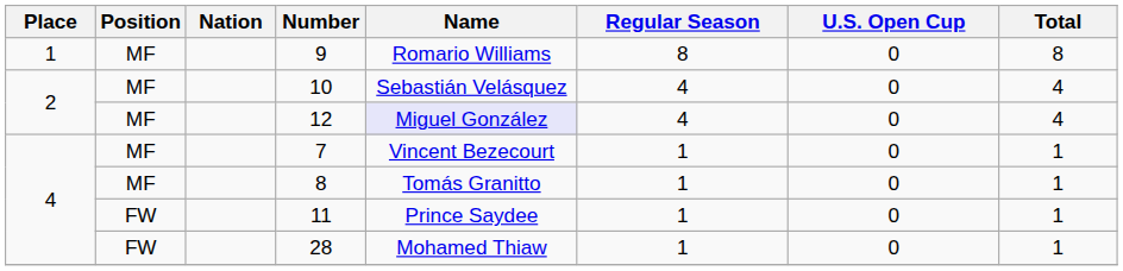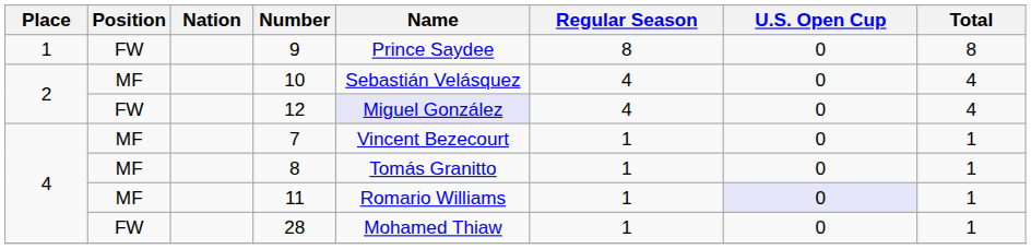9 | Position: MF -> FW
9 | Name: Romario Williams -> Prince Saydee
12 | Position: MF -> FW
11 | Position: FW -> MF
11 | Name: Prince Saydee -> Romario Williams
11 | U.S. Open Cup: no background -> lavender background
